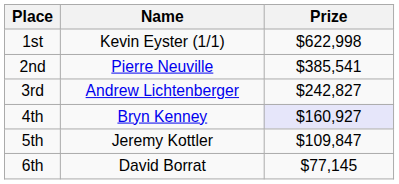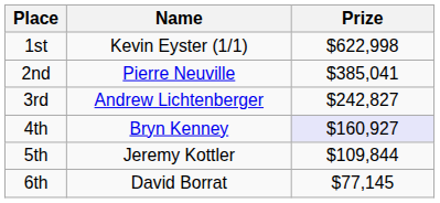2nd | Prize: $385,541 -> $385,041
5th | Prize: $109,847 -> $109,844
